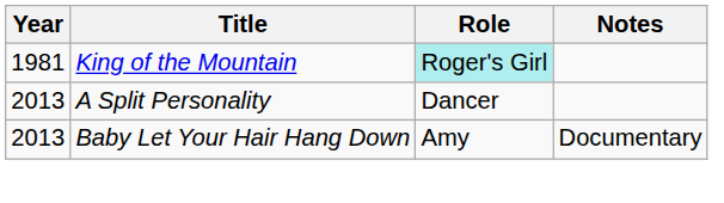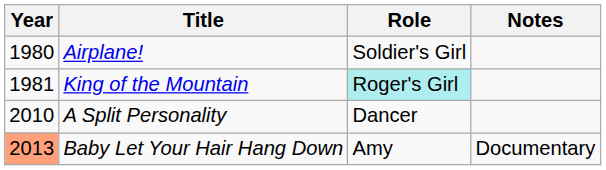+ row: 1980 | Airplane! | Soldier's Girl
A Split Personality | Year: 2013 -> 2010
Baby Let Your Hair Hang Down | Year: no background -> lightsalmon background
